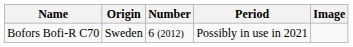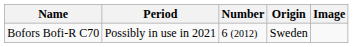columns swapped: Origin <-> Period
